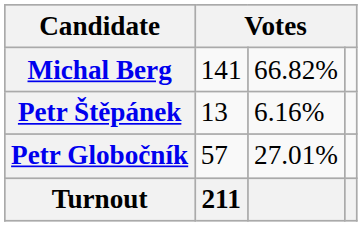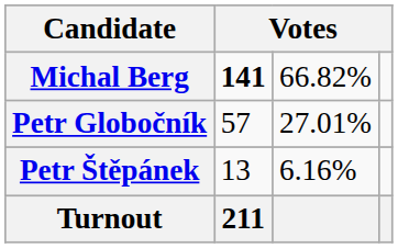Michal Berg | column 2: normal -> bold
rows swapped: Petr Globočník <-> Petr Štěpánek
